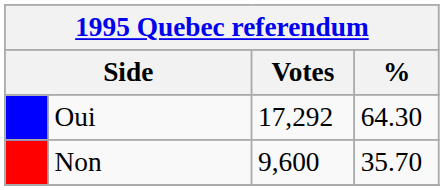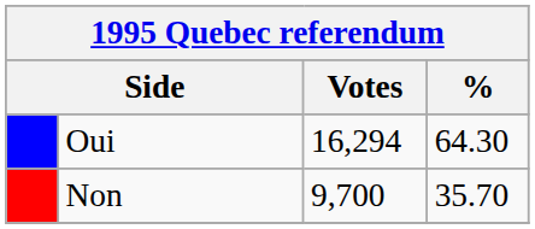Oui | Votes: 17,292 -> 16,294
Non | Votes: 9,600 -> 9,700
